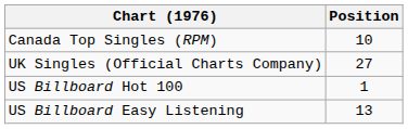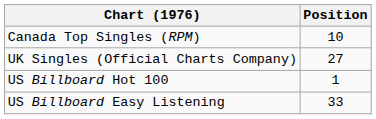US Billboard Easy Listening | Position: 13 -> 33
